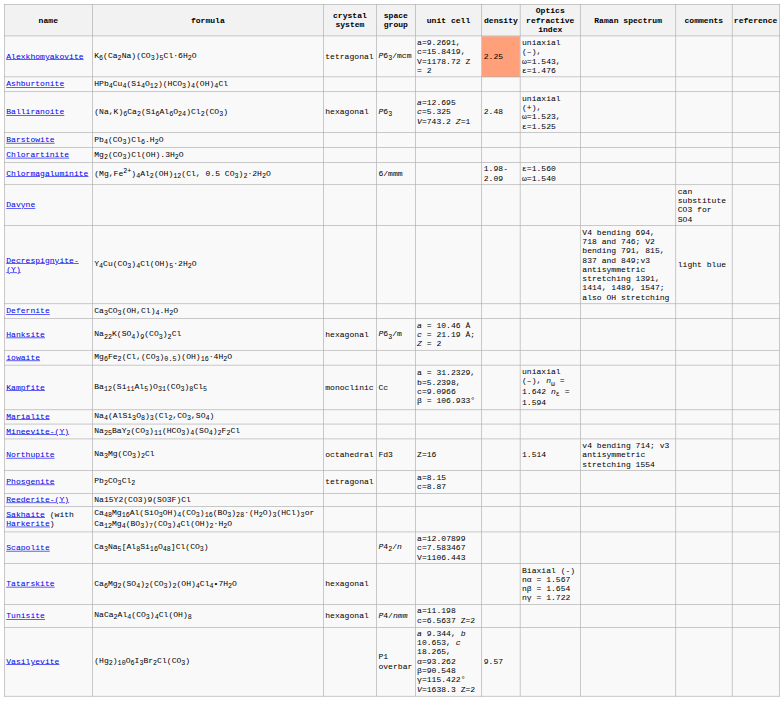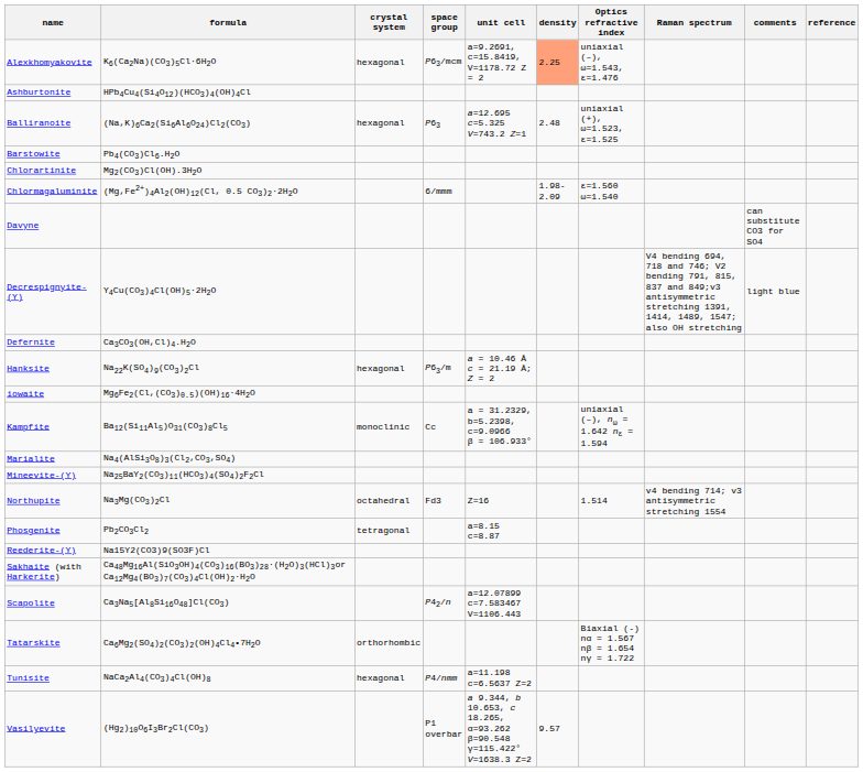Alexkhomyakovite | crystal system: tetragonal -> hexagonal
Tatarskite | crystal system: hexagonal -> orthorhombic
